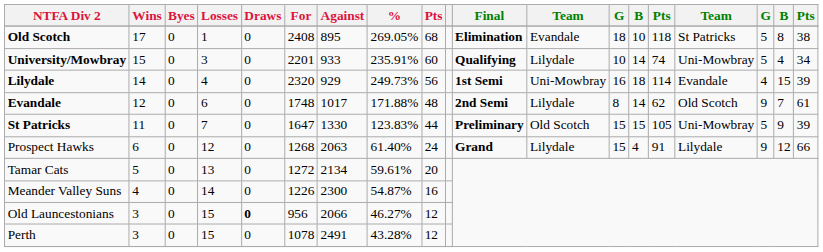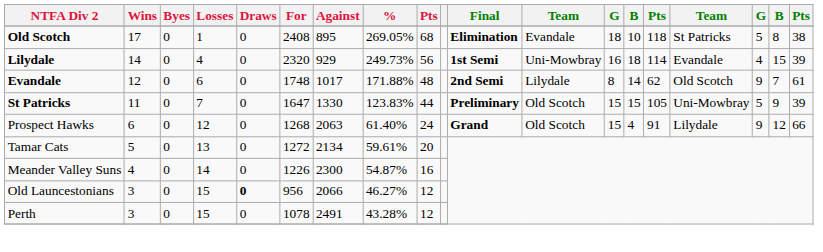- row: University/Mowbray | 15 | 0 | 3 | 0 | 2201 | 933 | 235.91% | 60 | Qualifying | Lilydale | 10 | 14 | 74 | Uni-Mowbray | 5 | 4 | 34
Prospect Hawks | column 12: Lilydale -> Old Scotch
